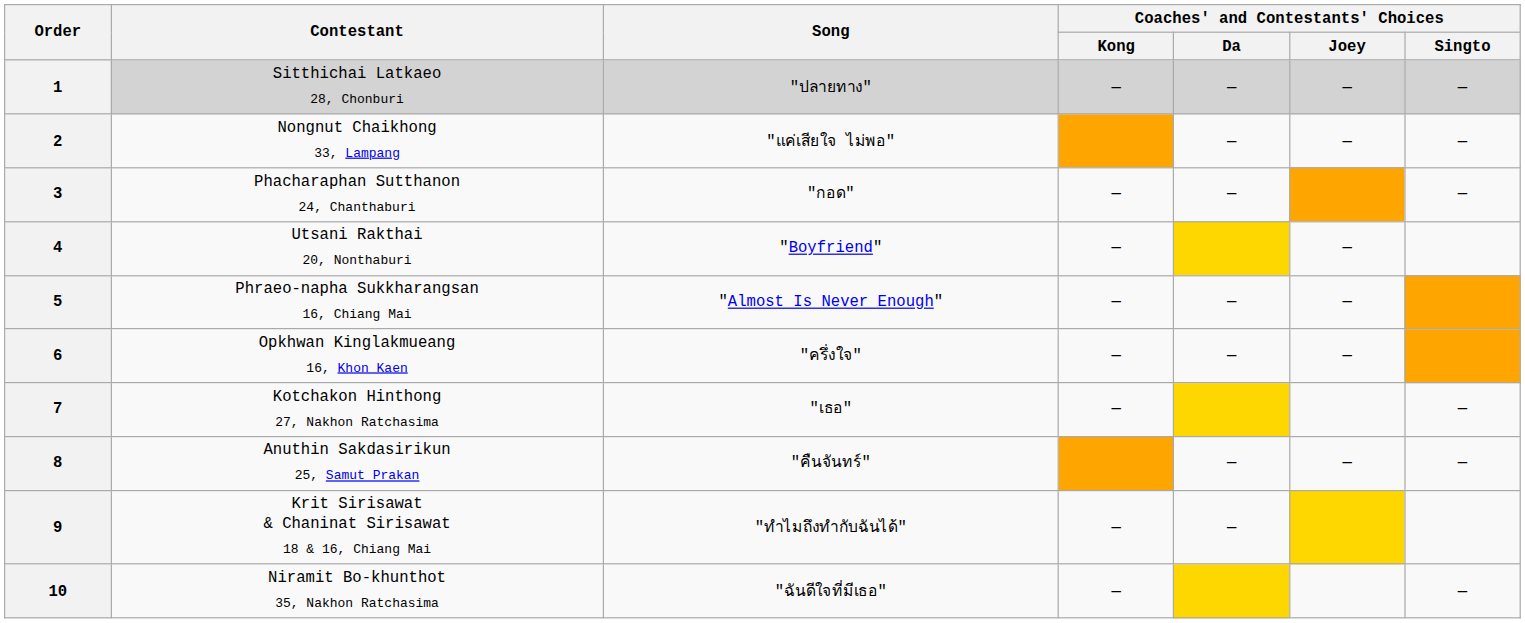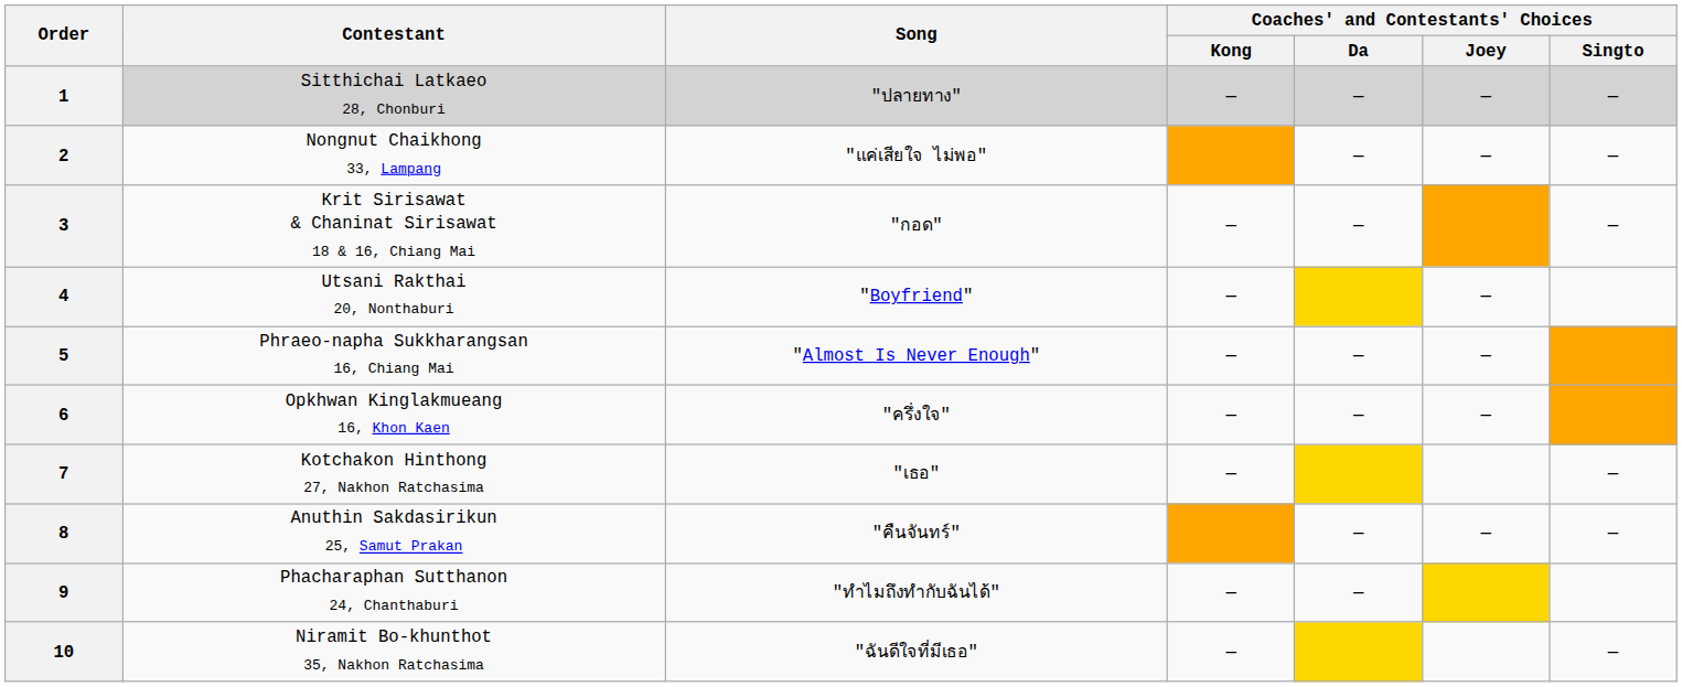3 | Contestant: Phacharaphan Sutthanon 24, Chanthaburi -> Krit Sirisawat & Chaninat Sirisawat 18 & 16, Chiang Mai
9 | Contestant: Krit Sirisawat & Chaninat Sirisawat 18 & 16, Chiang Mai -> Phacharaphan Sutthanon 24, Chanthaburi
